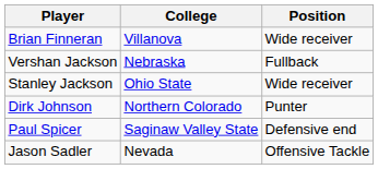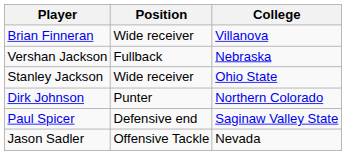columns swapped: Position <-> College
